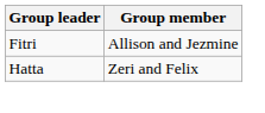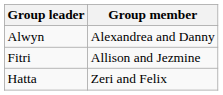+ row: Alwyn | Alexandrea and Danny
